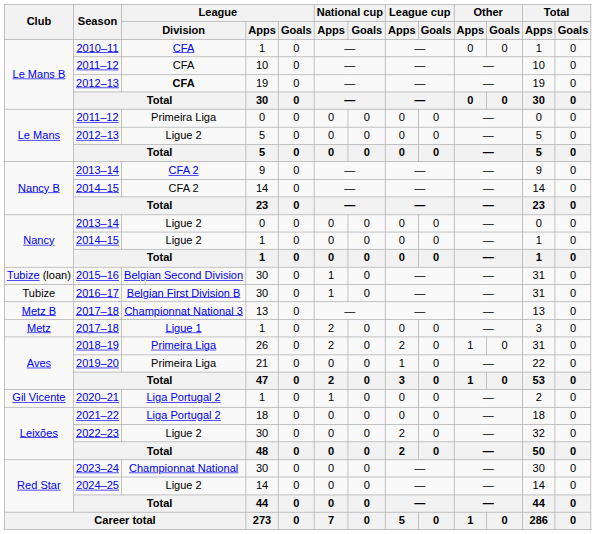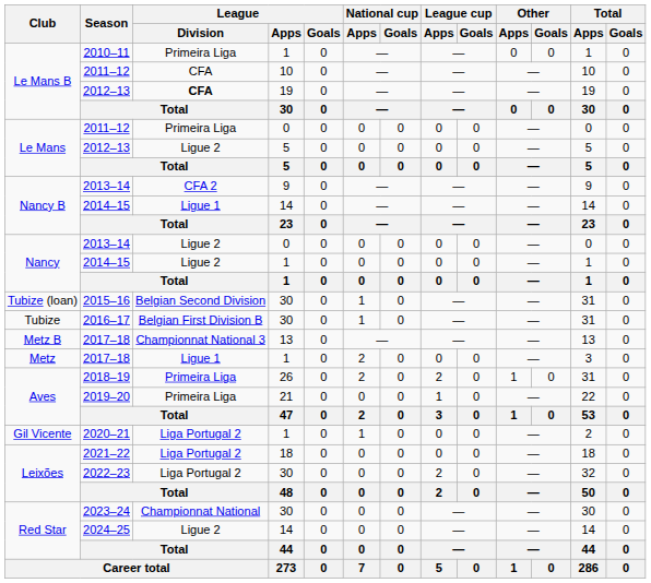2010–11 | League / Division: CFA -> Primeira Liga
Nancy B / 2014–15 | League / Division: CFA 2 -> Ligue 1
2022–23 | League / Division: Ligue 2 -> Liga Portugal 2
